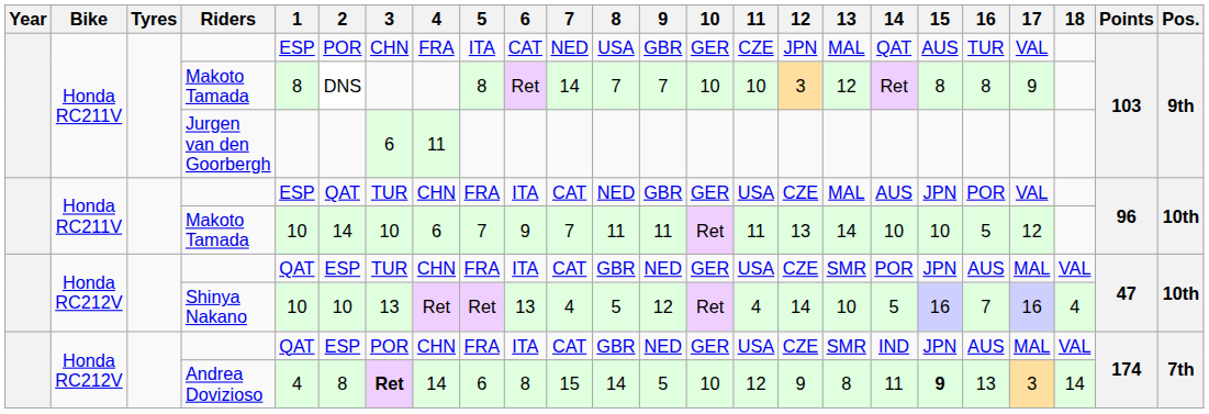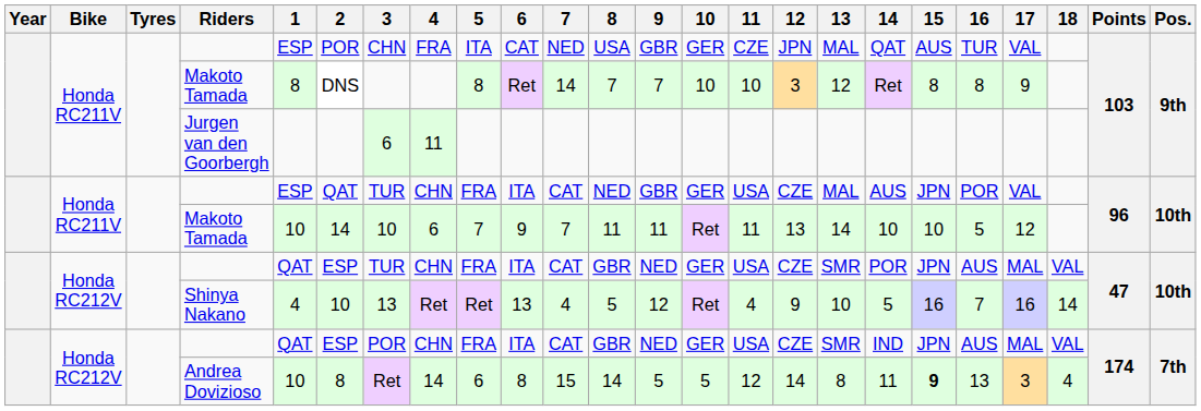Shinya Nakano | 1: 10 -> 4
Shinya Nakano | 12: 14 -> 9
Shinya Nakano | 18: 4 -> 14
Andrea Dovizioso | 1: 4 -> 10
Andrea Dovizioso | 3: bold -> normal
Andrea Dovizioso | 10: 10 -> 5
Andrea Dovizioso | 12: 9 -> 14
Andrea Dovizioso | 18: 14 -> 4
